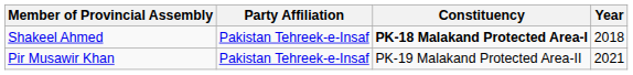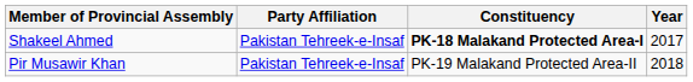Shakeel Ahmed | Year: 2018 -> 2017
Pir Musawir Khan | Year: 2021 -> 2018
